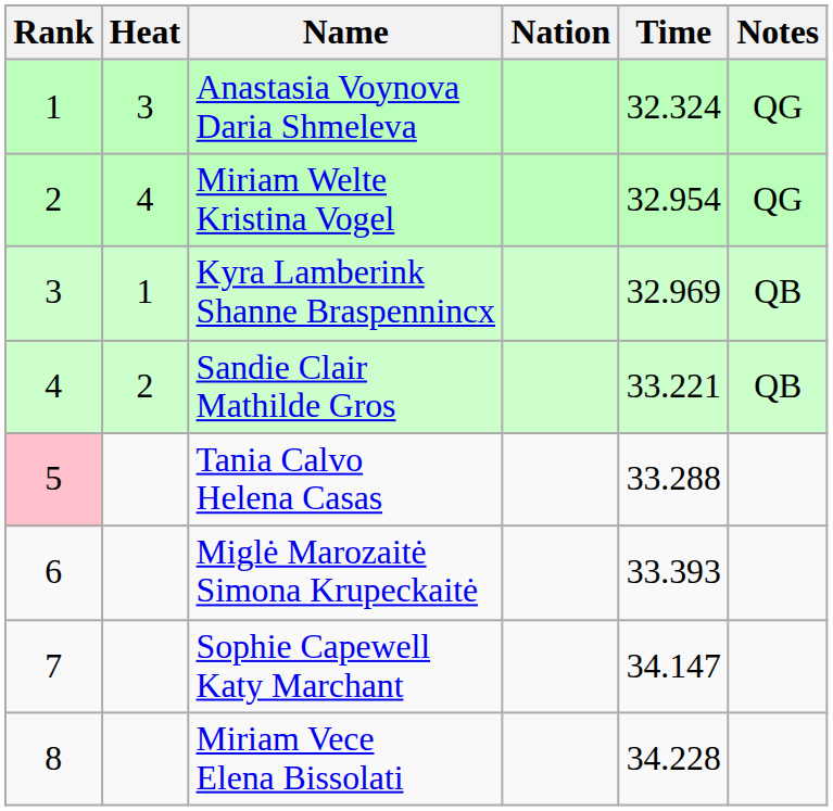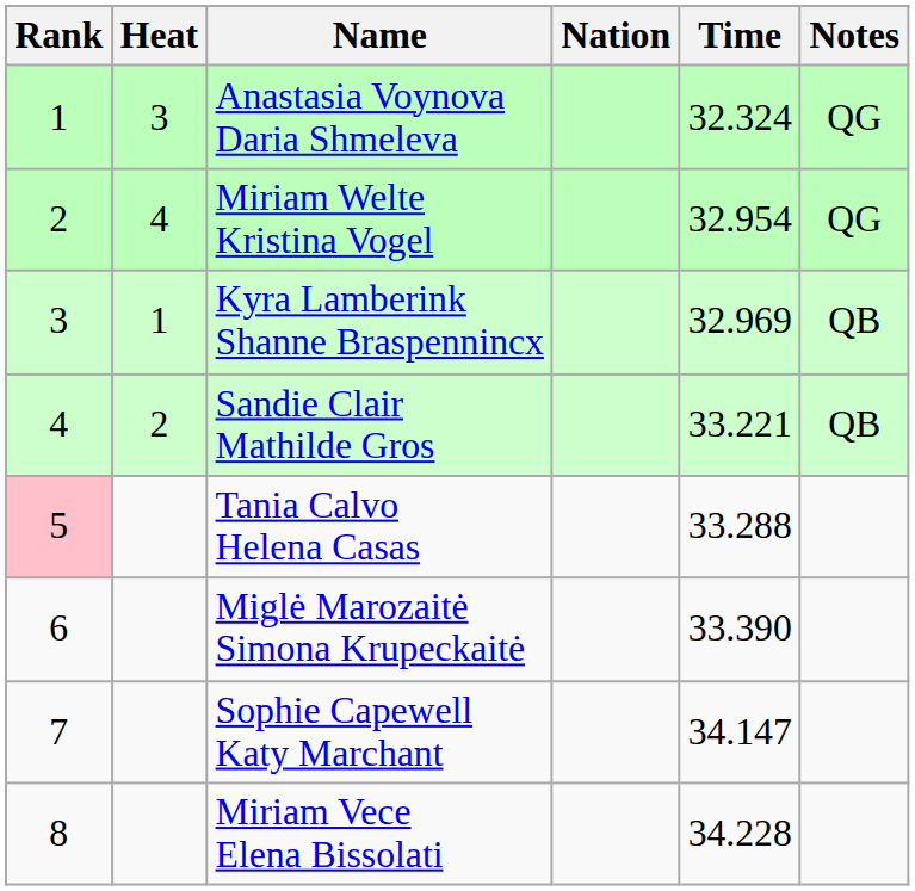Miglė Marozaitė Simona Krupeckaitė | Time: 33.393 -> 33.390
